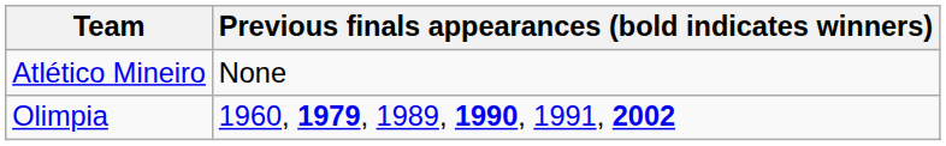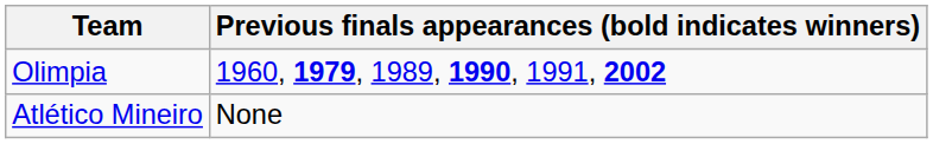rows swapped: Olimpia <-> Atlético Mineiro
